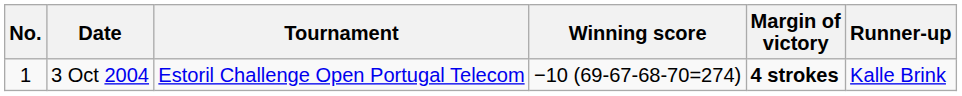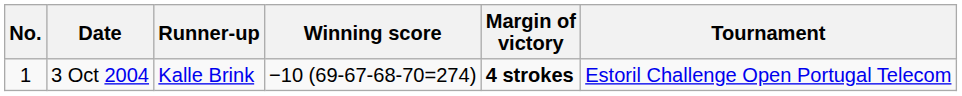columns swapped: Tournament <-> Runner-up
